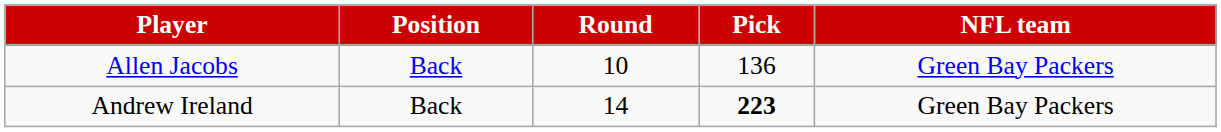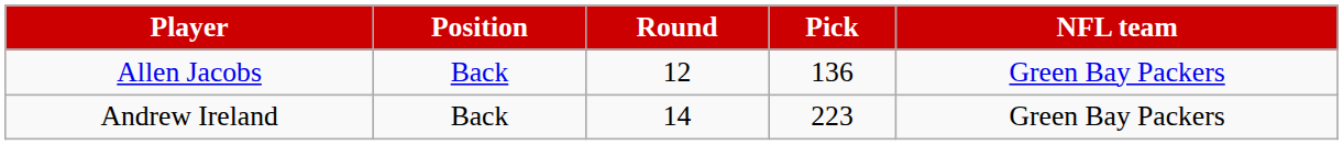Allen Jacobs | Round: 10 -> 12
Andrew Ireland | Pick: bold -> normal
